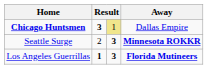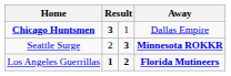Chicago Huntsmen | column 3: khaki background -> no background
Los Angeles Guerrillas | column 3: 3 -> 2
